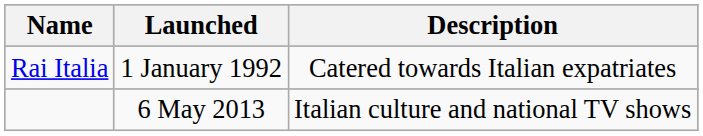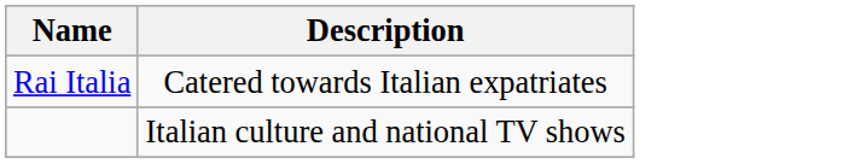- column: Launched | 1 January 1992 | 6 May 2013
